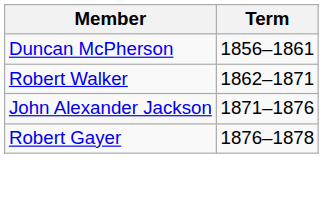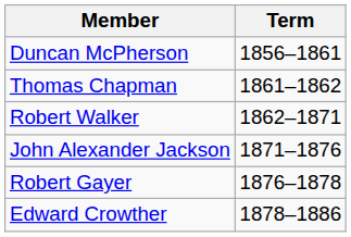+ row: Thomas Chapman | 1861–1862
+ row: Edward Crowther | 1878–1886
